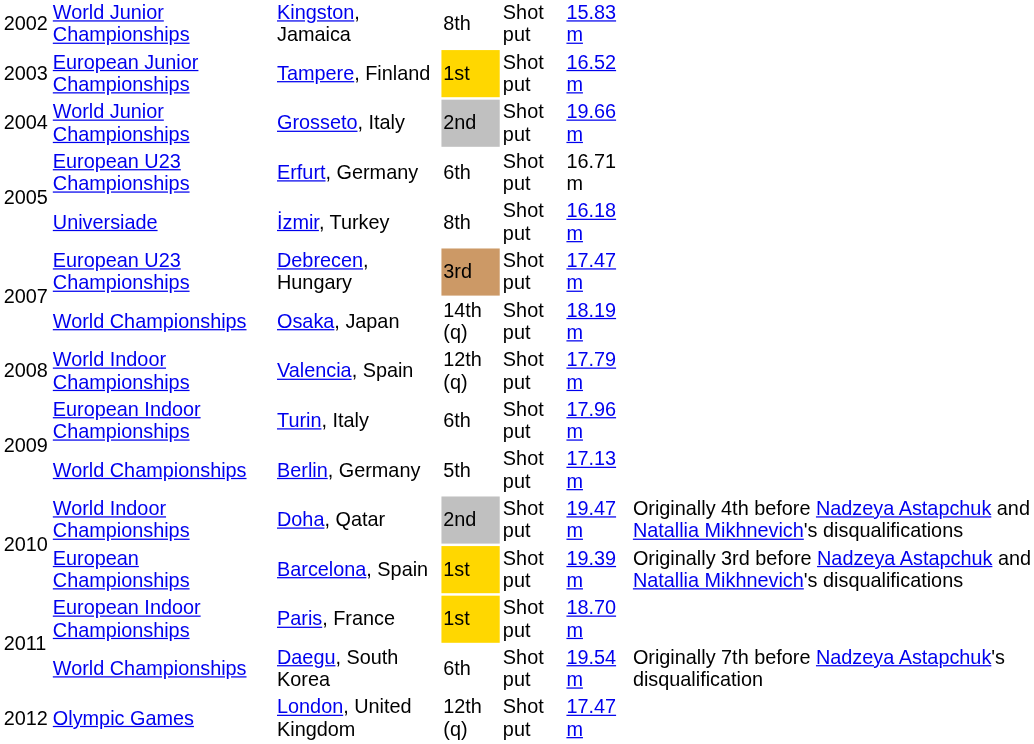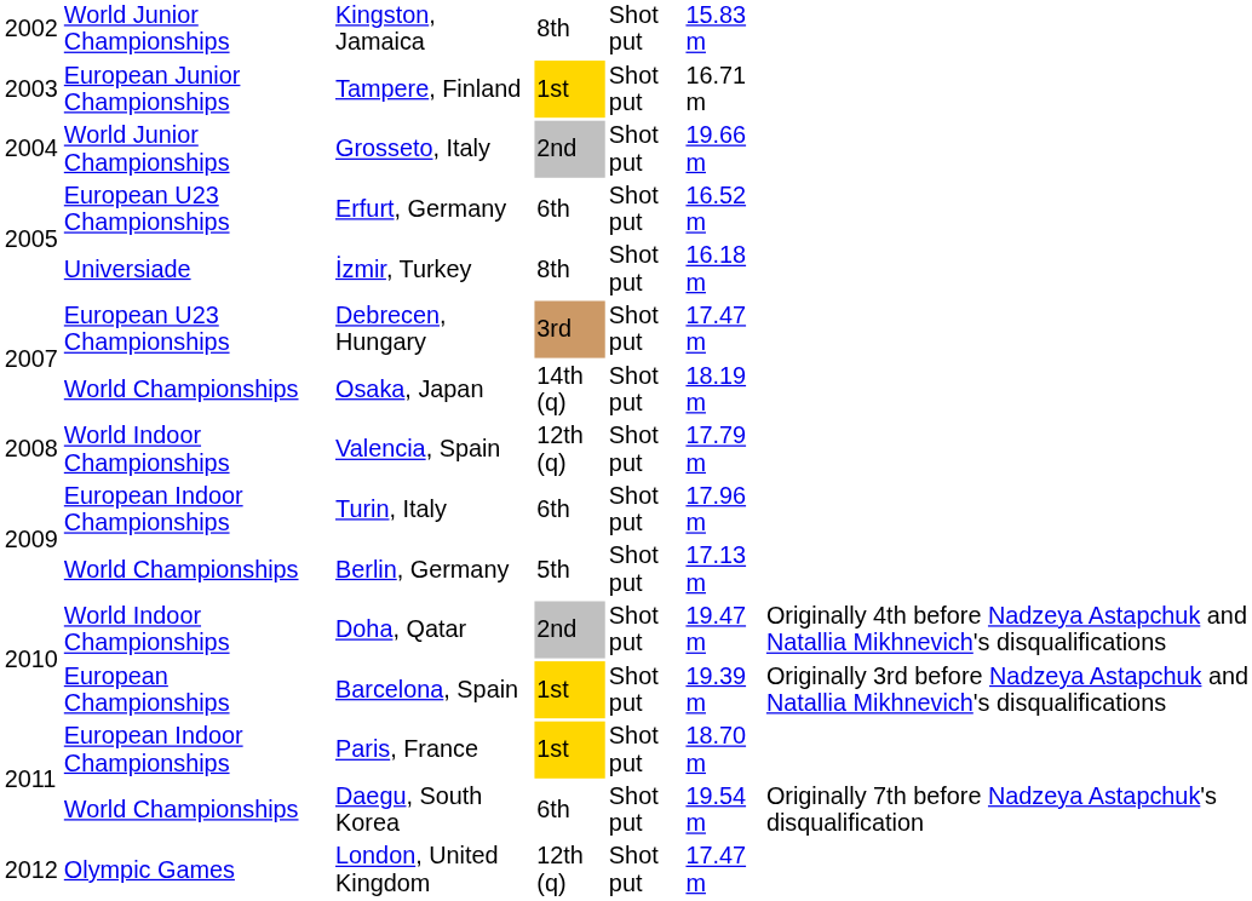Tampere, Finland | column 6: 16.52 m -> 16.71 m
Erfurt, Germany | column 6: 16.71 m -> 16.52 m
